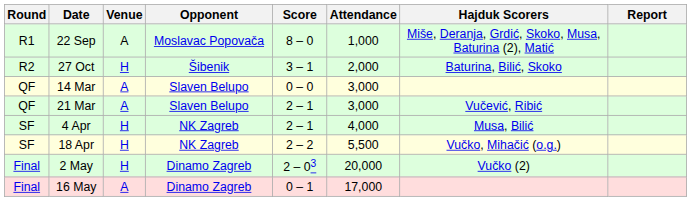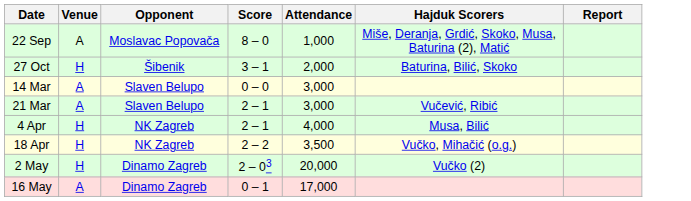- column: Round | R1 | R2 | QF | QF | SF | SF | Final | Final
18 Apr | Attendance: 5,500 -> 3,500
